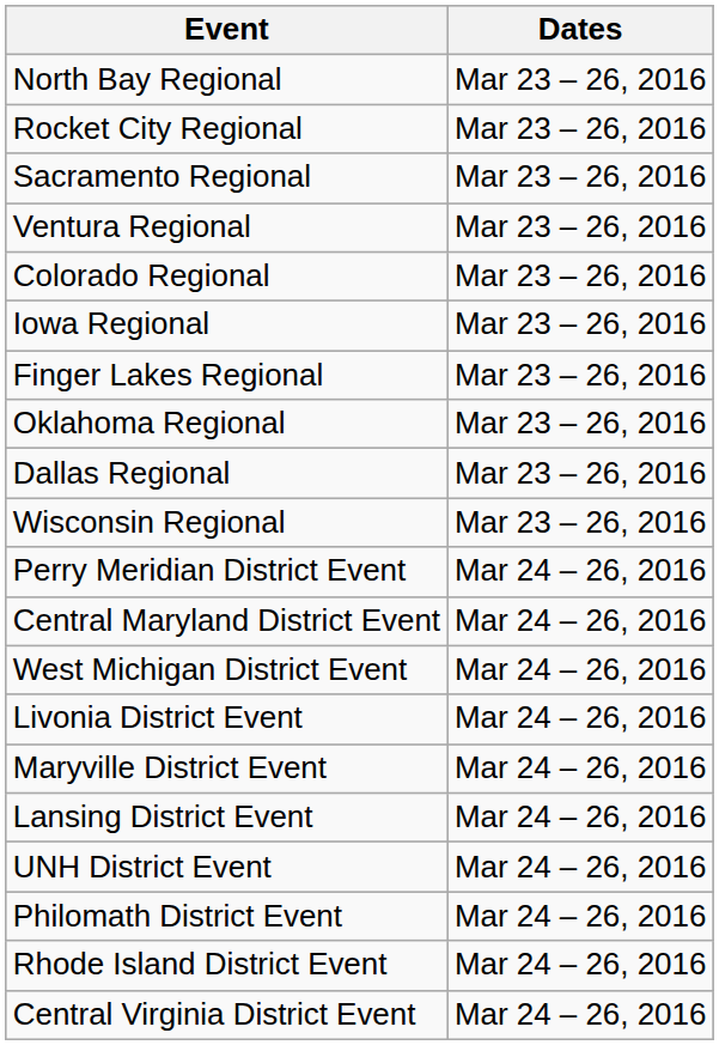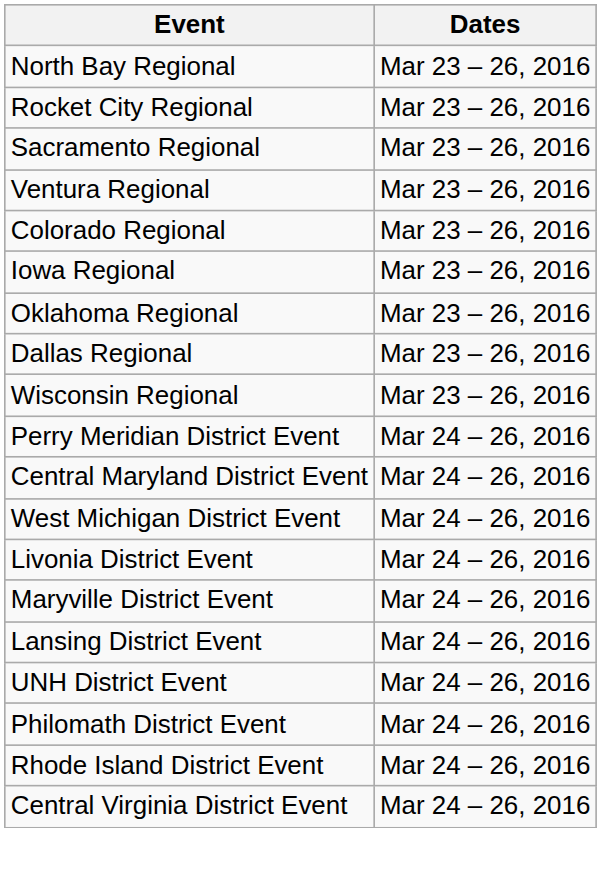- row: Finger Lakes Regional | Mar 23 – 26, 2016
